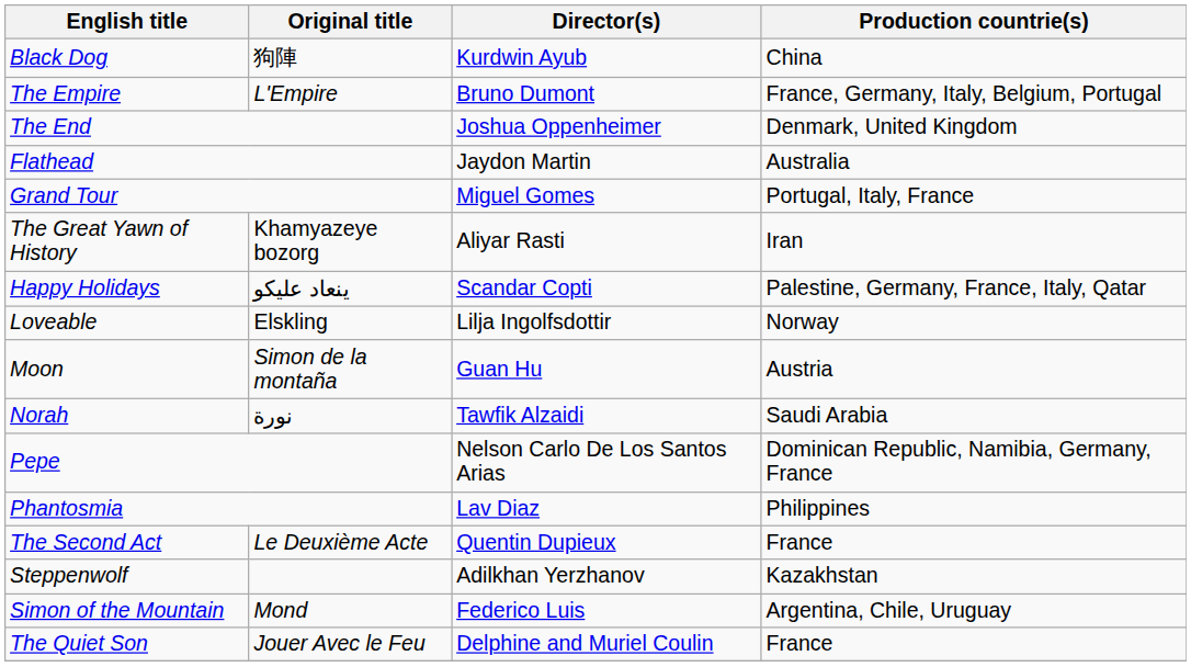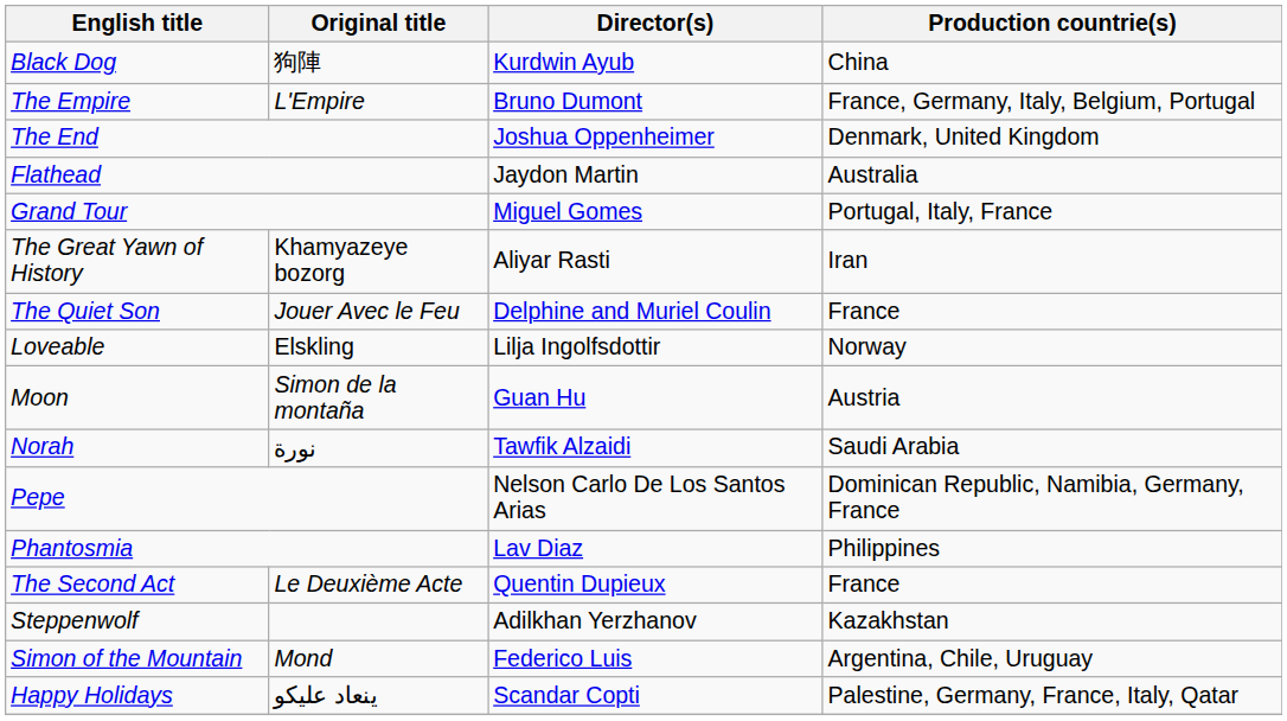rows swapped: Happy Holidays <-> The Quiet Son
